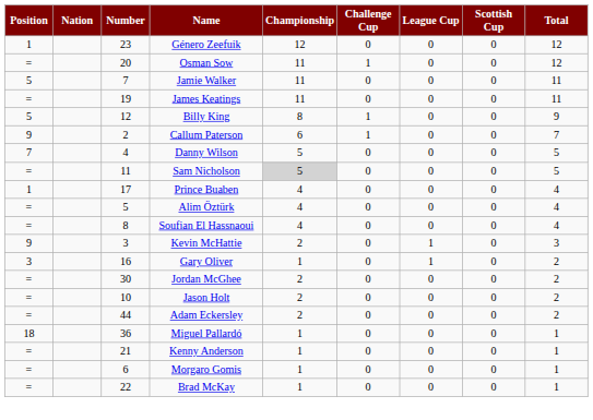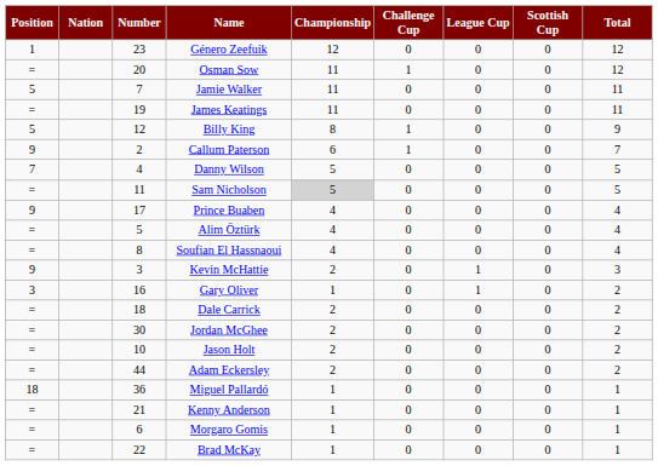Prince Buaben | Position: 1 -> 9
+ row: = | 18 | Dale Carrick | 2 | 0 | 0 | 0 | 2
